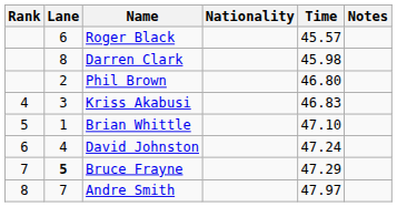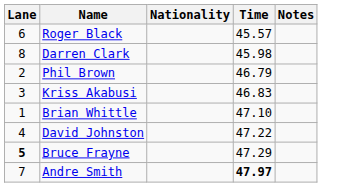- column: Rank | 4 | 5 | 6 | 7 | 8
Phil Brown | Time: 46.80 -> 46.79
David Johnston | Time: 47.24 -> 47.22
Andre Smith | Time: normal -> bold
